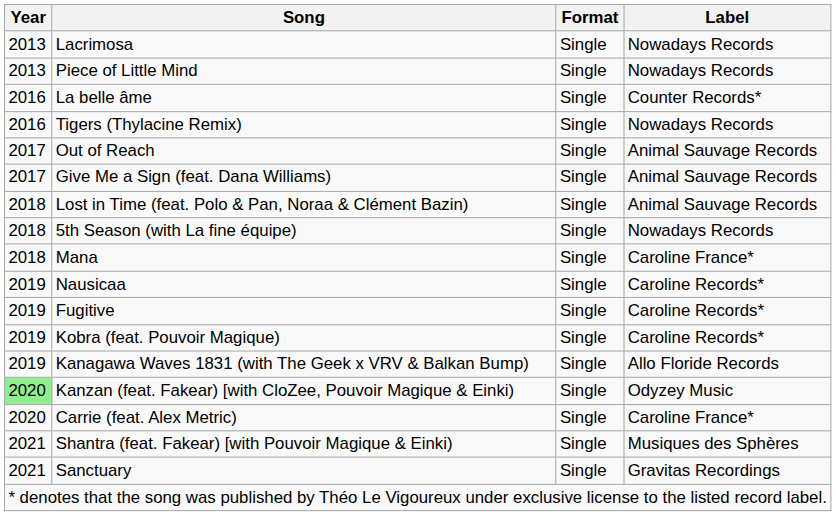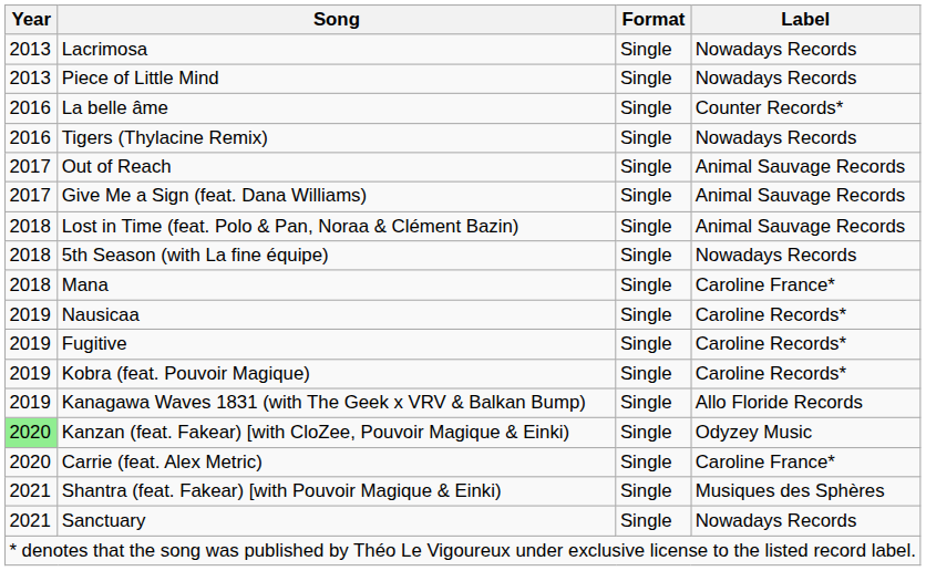Sanctuary | Label: Gravitas Recordings -> Nowadays Records
